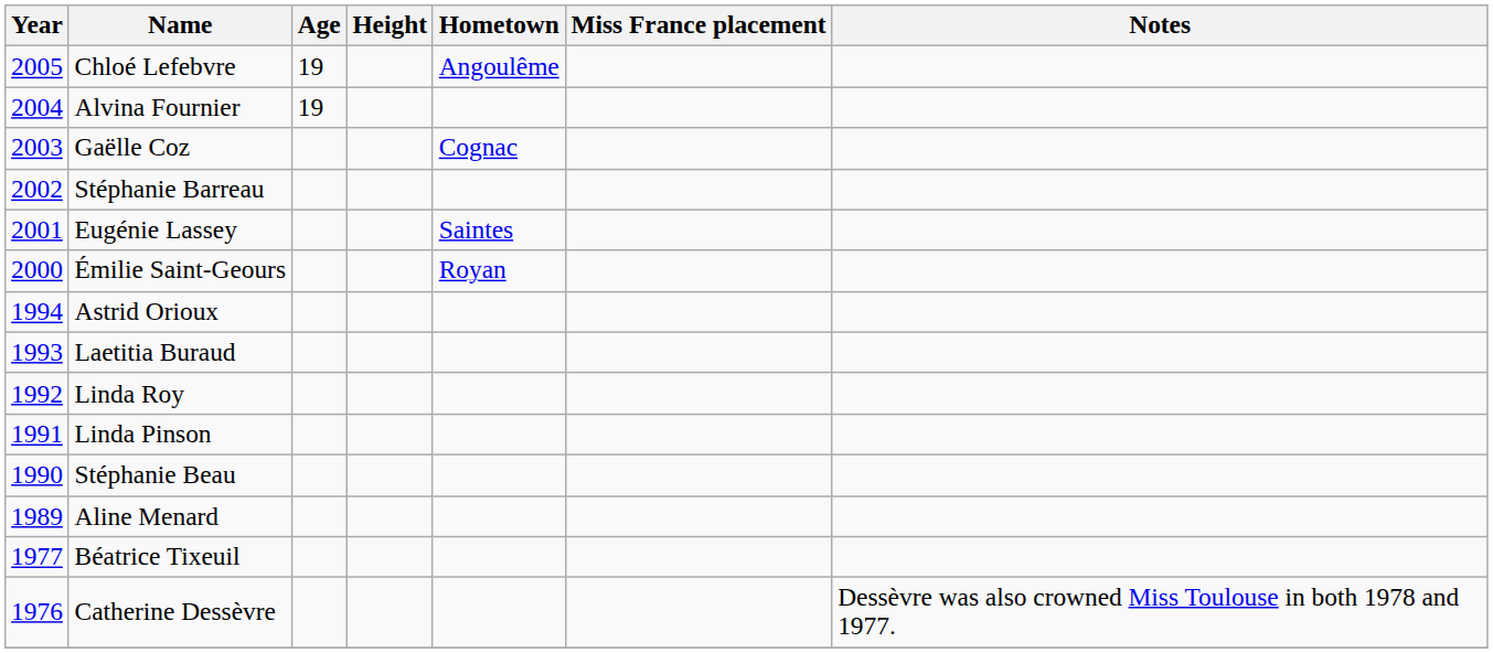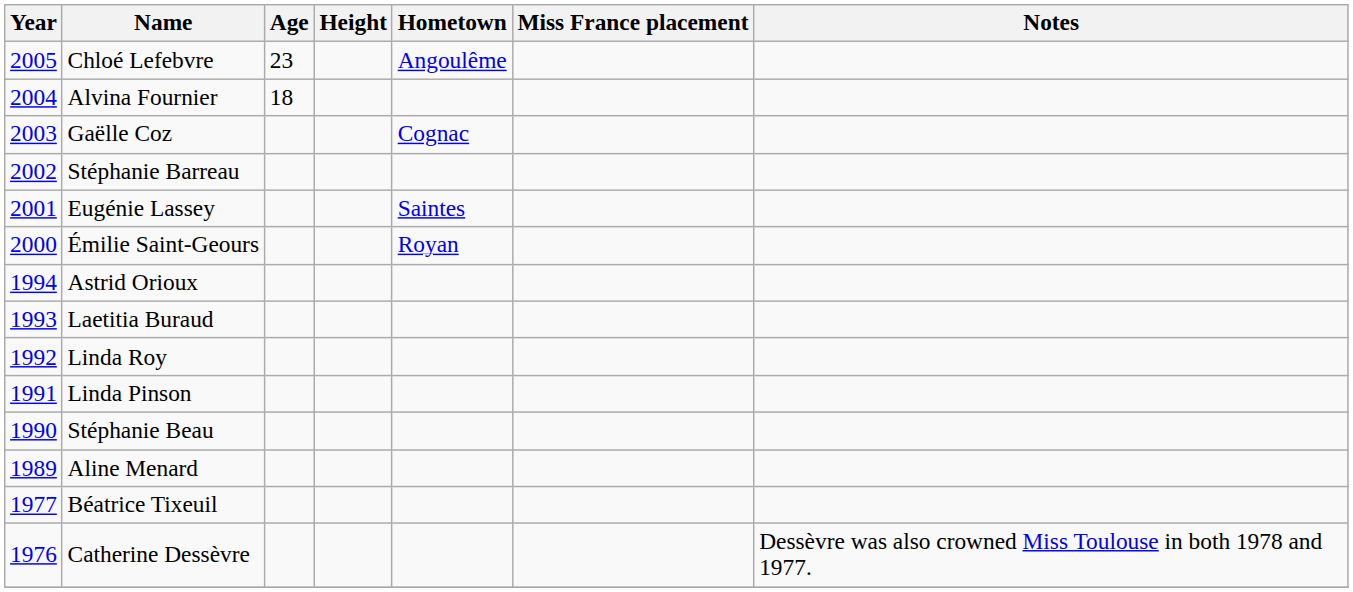Chloé Lefebvre | Age: 19 -> 23
Alvina Fournier | Age: 19 -> 18
